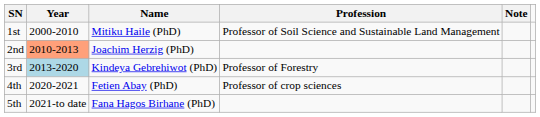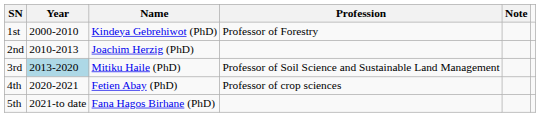1st | Name: Mitiku Haile (PhD) -> Kindeya Gebrehiwot (PhD)
1st | Profession: Professor of Soil Science and Sustainable Land Management -> Professor of Forestry
2nd | Year: lightsalmon background -> no background
3rd | Name: Kindeya Gebrehiwot (PhD) -> Mitiku Haile (PhD)
3rd | Profession: Professor of Forestry -> Professor of Soil Science and Sustainable Land Management
